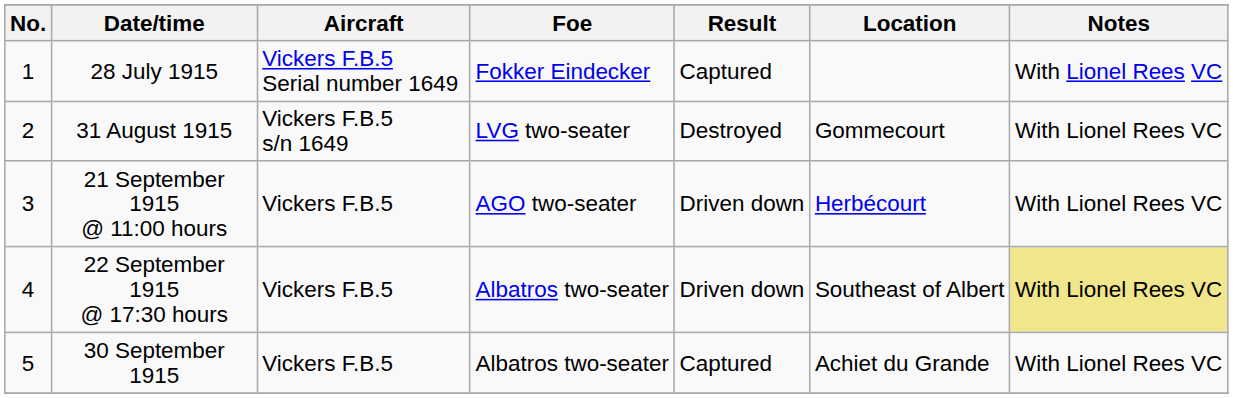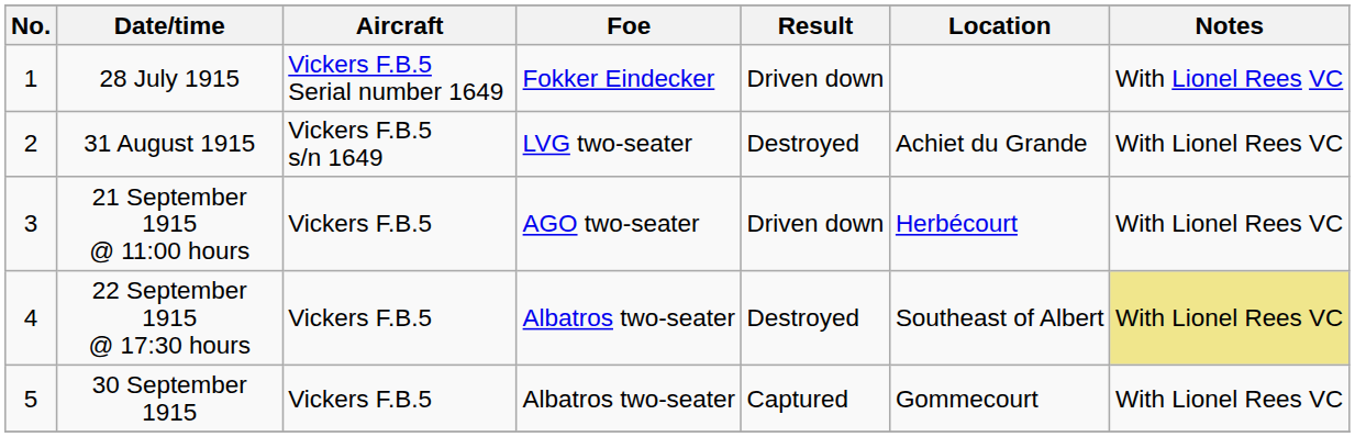28 July 1915 | Result: Captured -> Driven down
31 August 1915 | Location: Gommecourt -> Achiet du Grande
22 September 1915 @ 17:30 hours | Result: Driven down -> Destroyed
30 September 1915 | Location: Achiet du Grande -> Gommecourt
